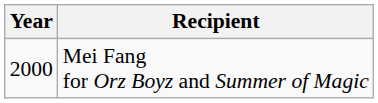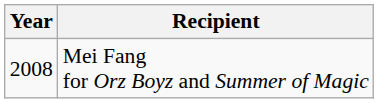Mei Fang for Orz Boyz and Summer of Magic | Year: 2000 -> 2008
